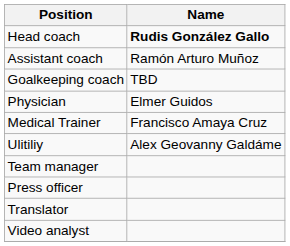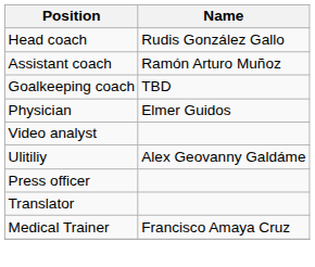Head coach | Name: bold -> normal
rows swapped: Medical Trainer <-> Video analyst
- row: Team manager
